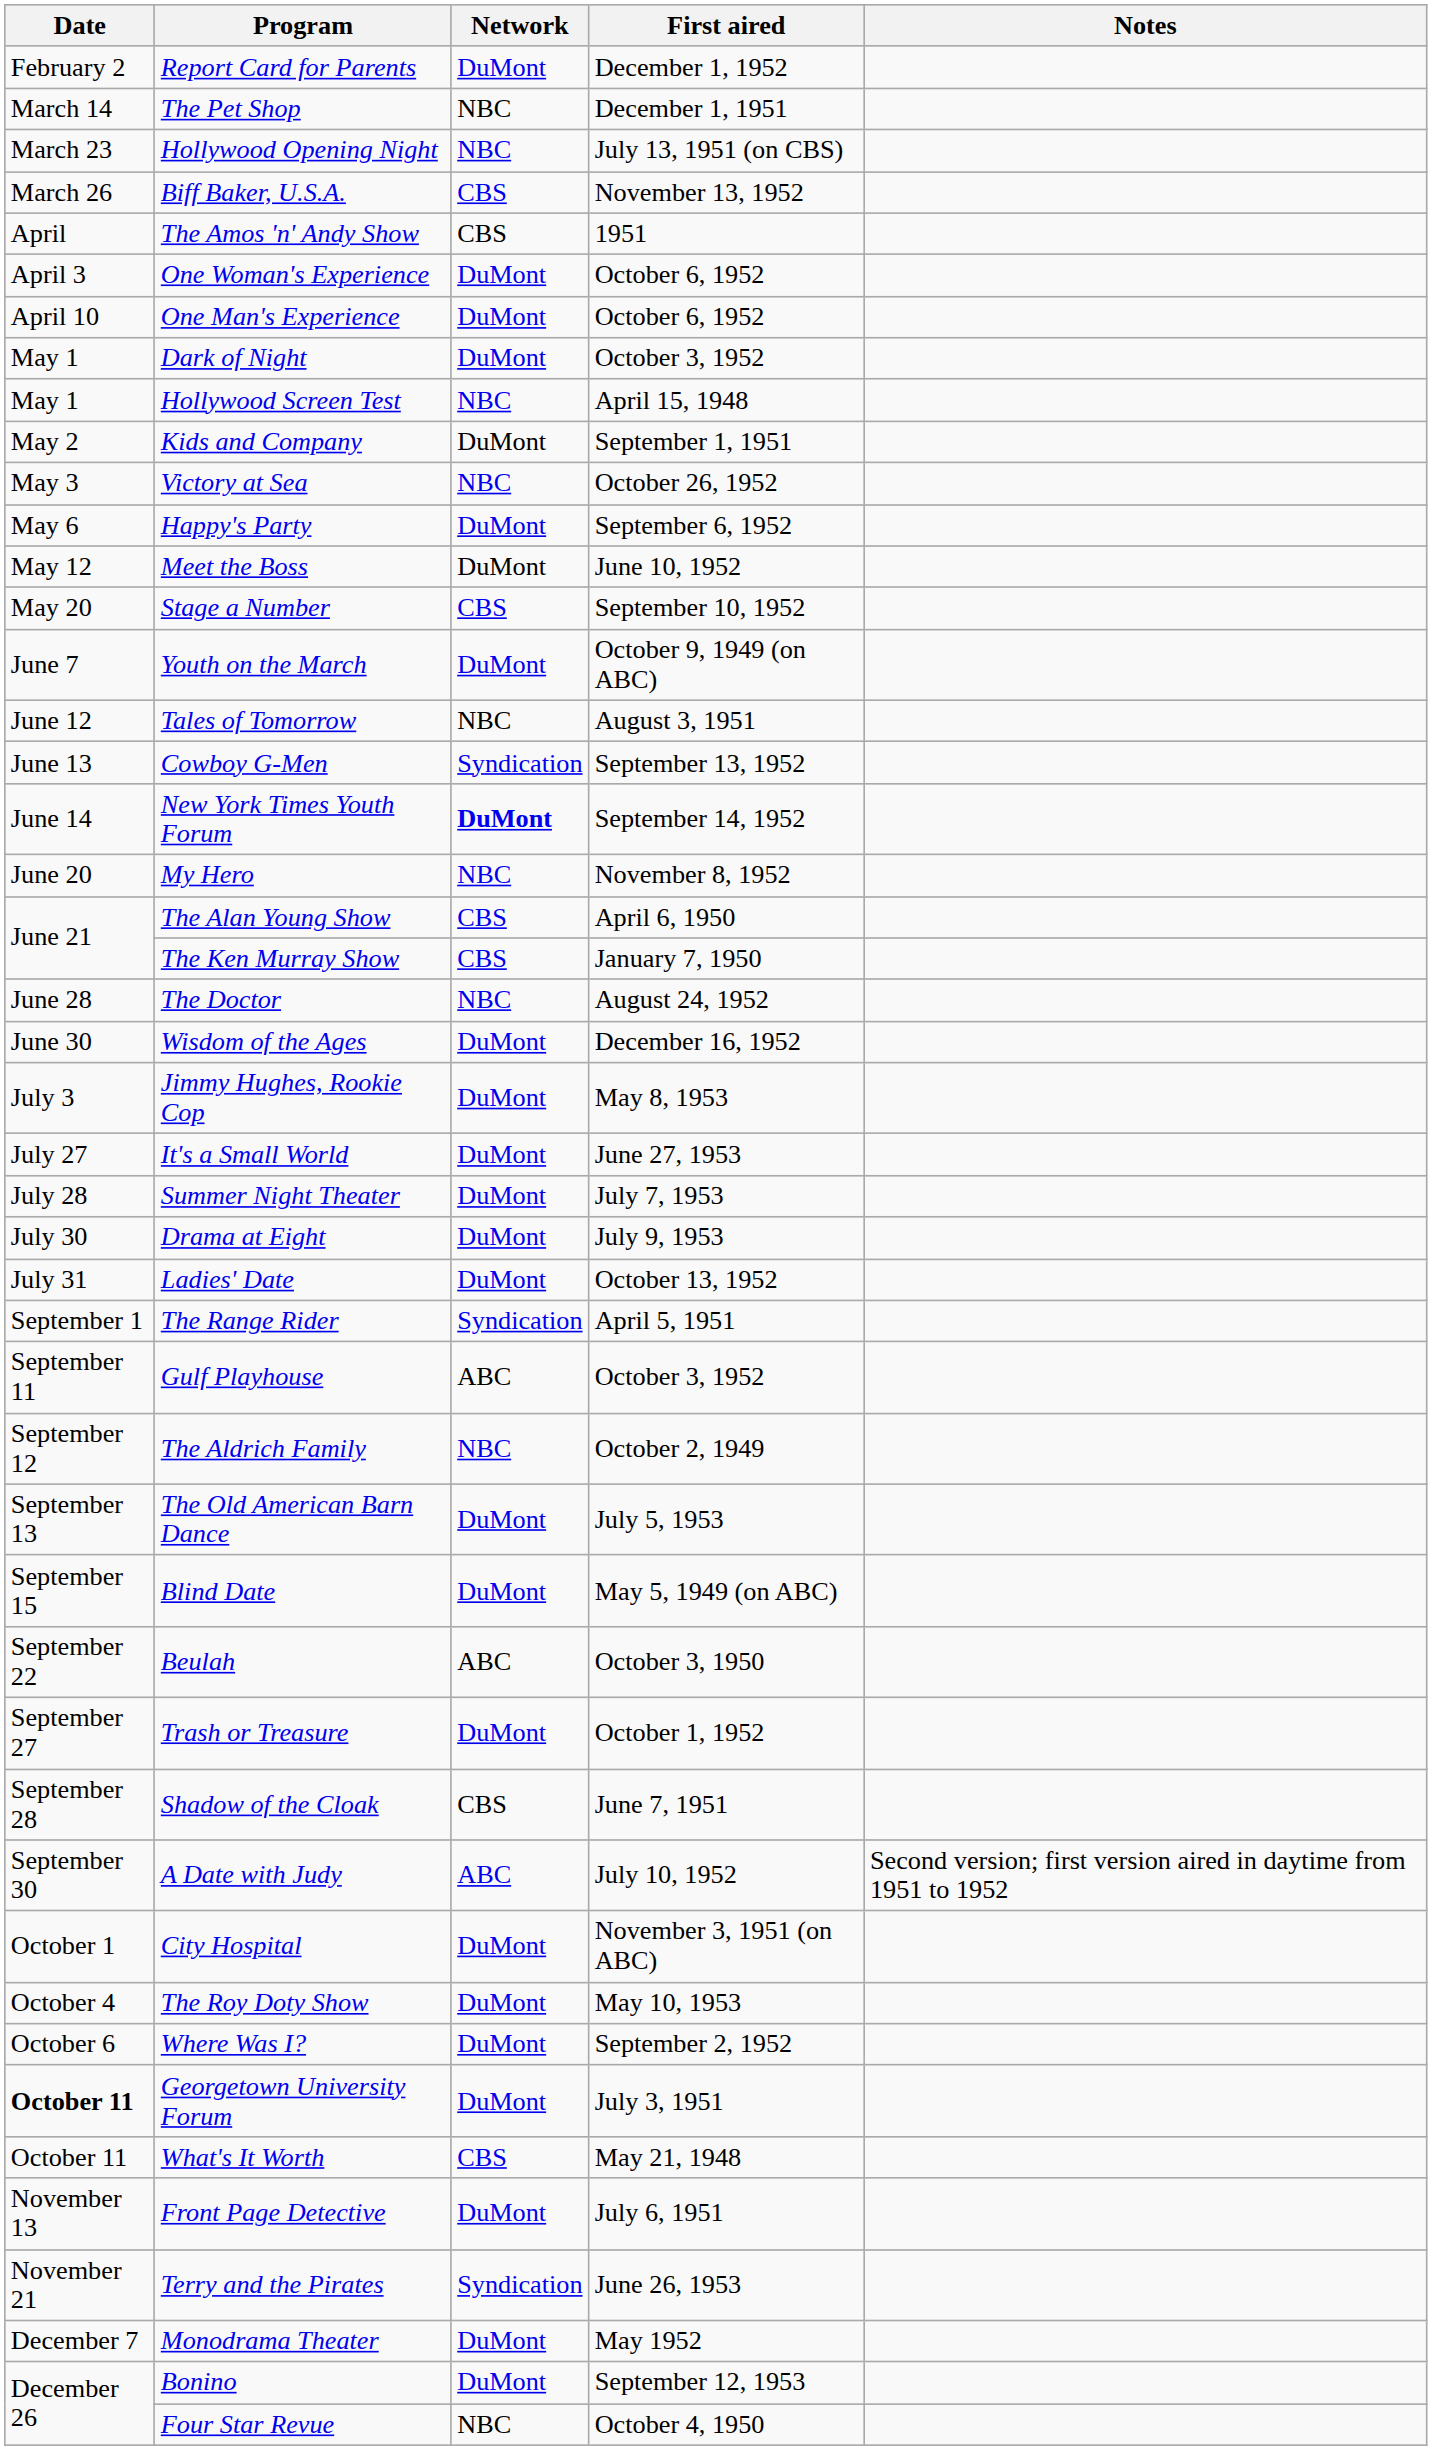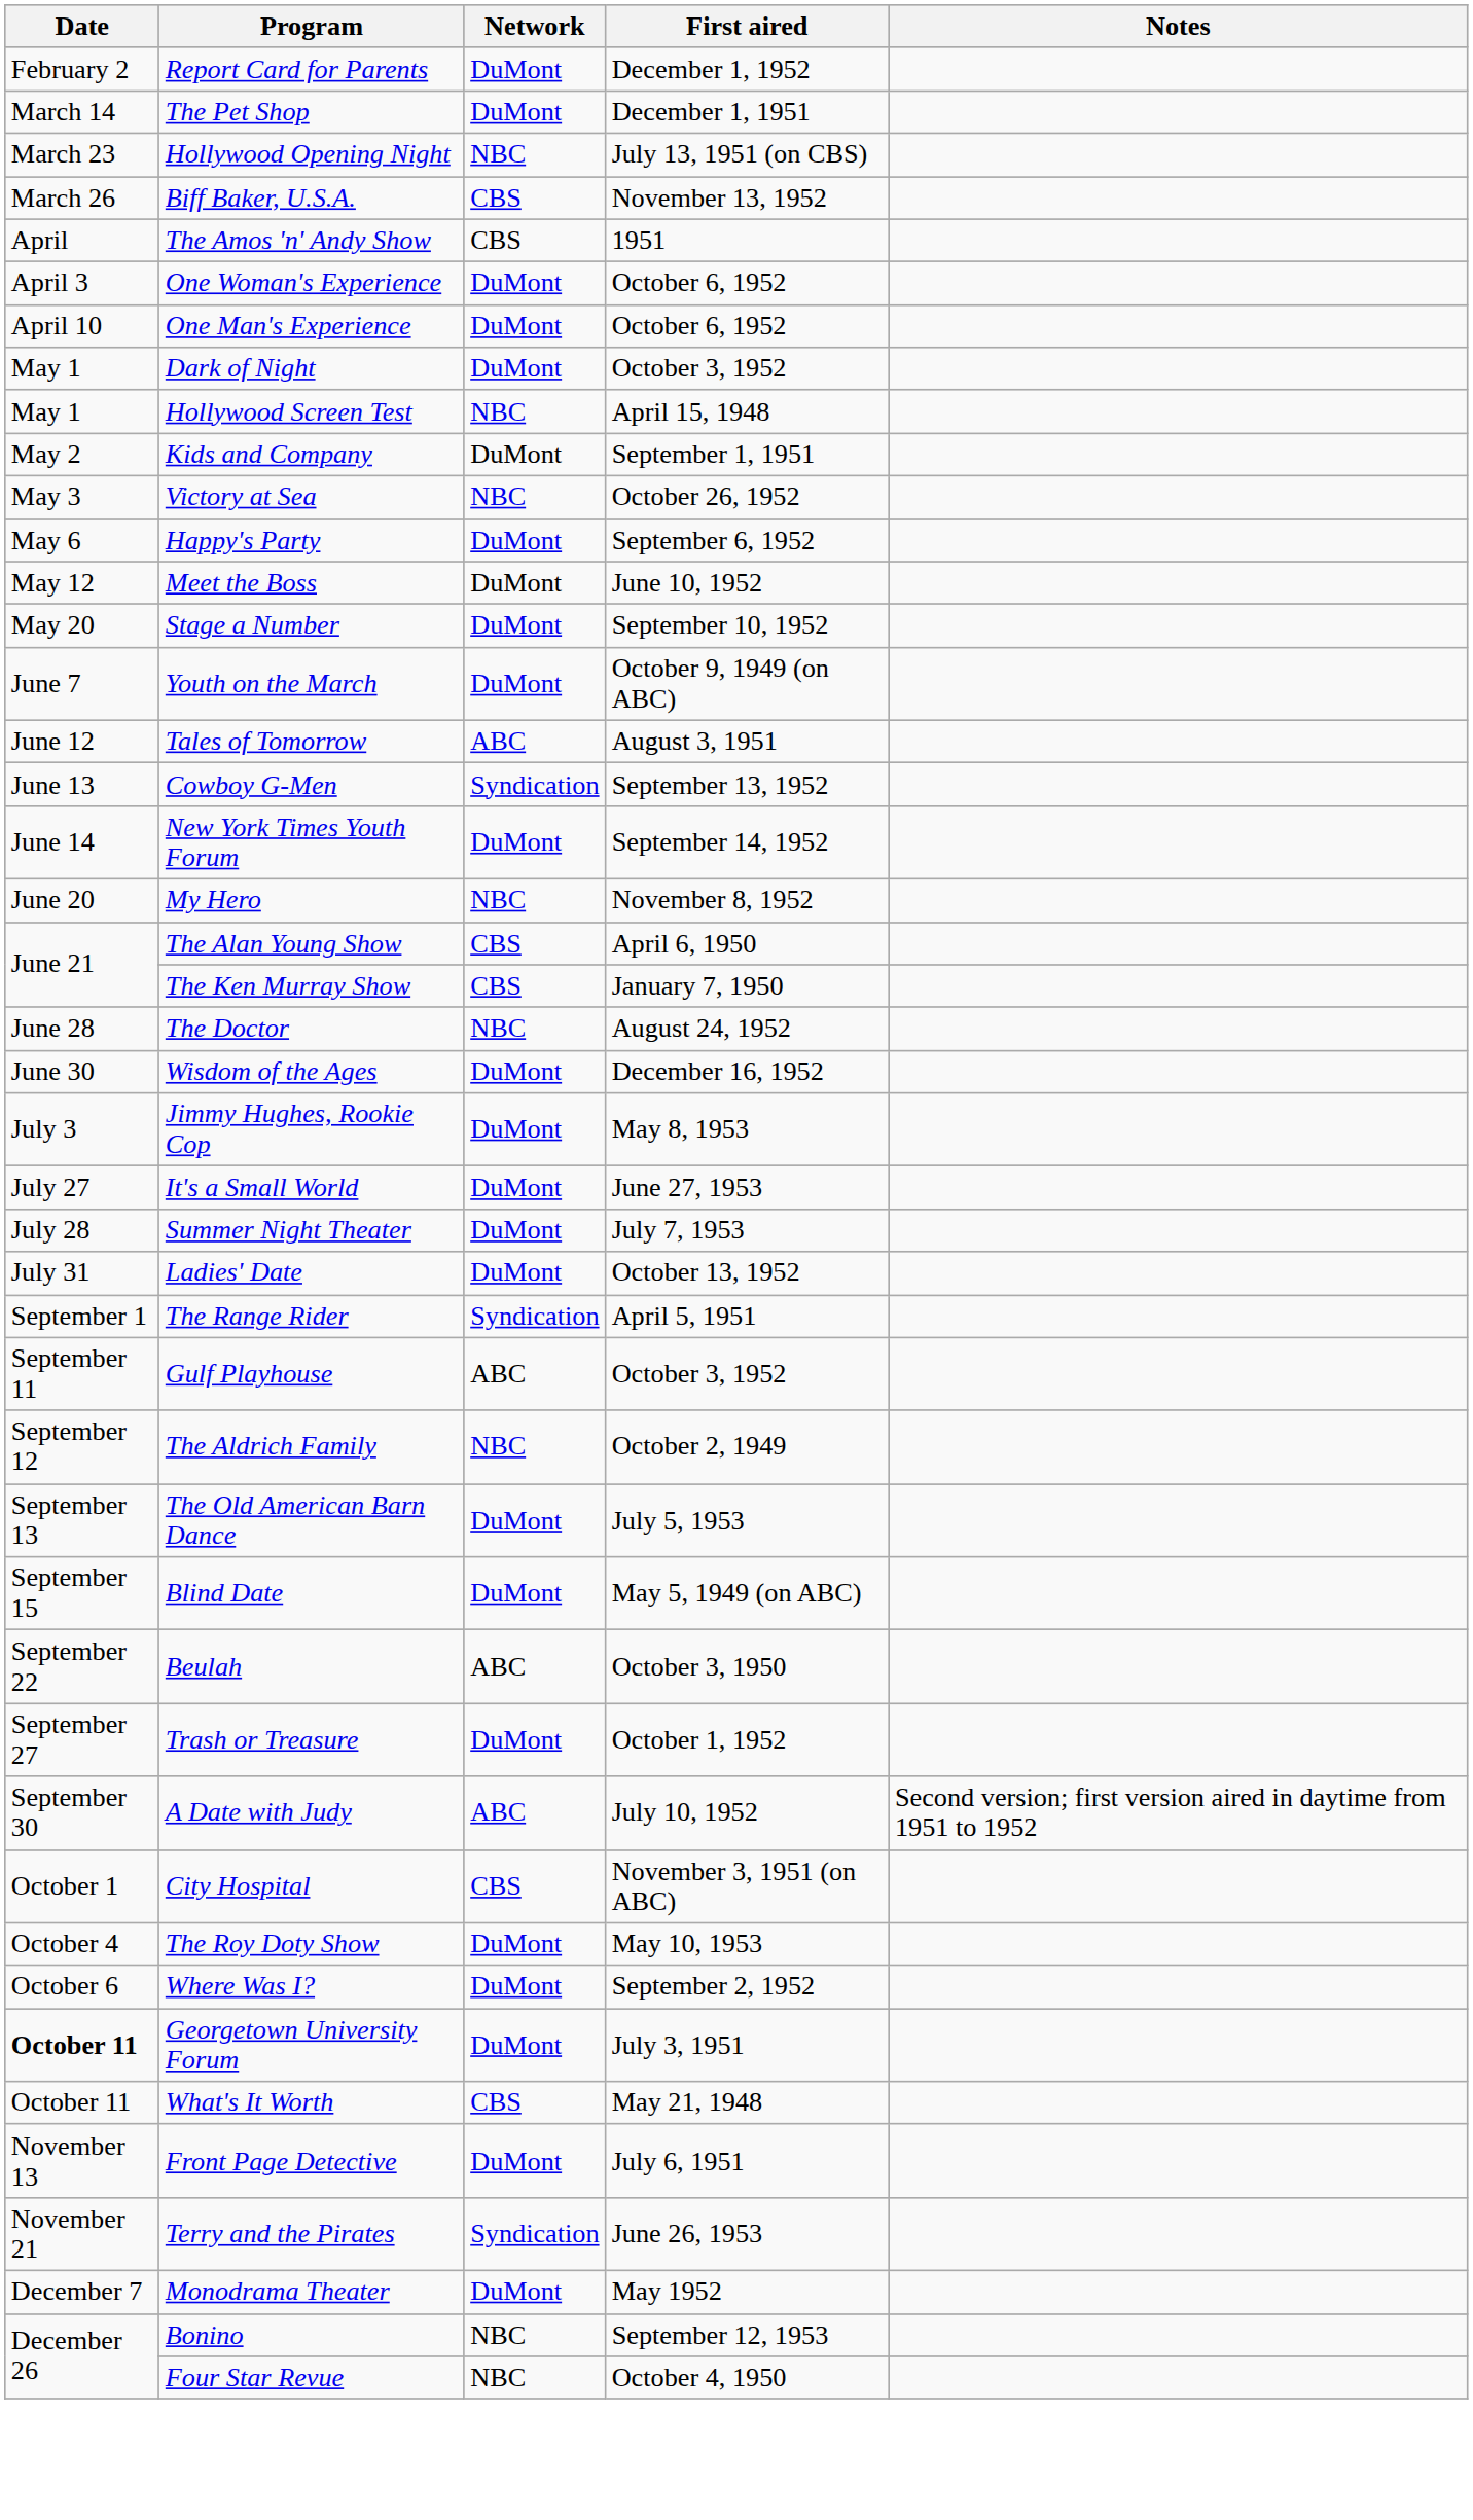The Pet Shop | Network: NBC -> DuMont
Stage a Number | Network: CBS -> DuMont
Tales of Tomorrow | Network: NBC -> ABC
New York Times Youth Forum | Network: bold -> normal
- row: July 30 | Drama at Eight | DuMont | July 9, 1953
- row: September 28 | Shadow of the Cloak | CBS | June 7, 1951
City Hospital | Network: DuMont -> CBS
Bonino | Network: DuMont -> NBC
